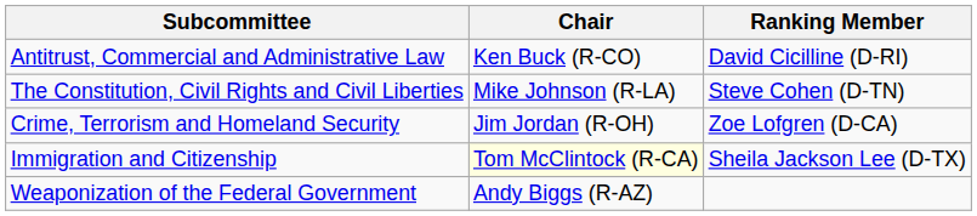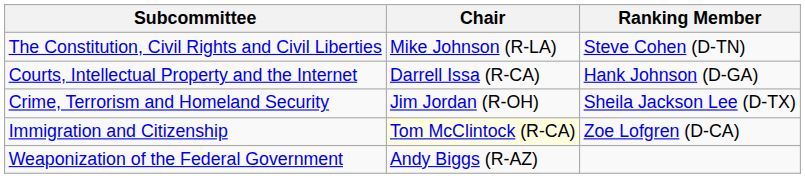- row: Antitrust, Commercial and Administrative Law | Ken Buck (R-CO) | David Cicilline (D-RI)
+ row: Courts, Intellectual Property and the Internet | Darrell Issa (R-CA) | Hank Johnson (D-GA)
Crime, Terrorism and Homeland Security | Ranking Member: Zoe Lofgren (D-CA) -> Sheila Jackson Lee (D-TX)
Immigration and Citizenship | Ranking Member: Sheila Jackson Lee (D-TX) -> Zoe Lofgren (D-CA)
